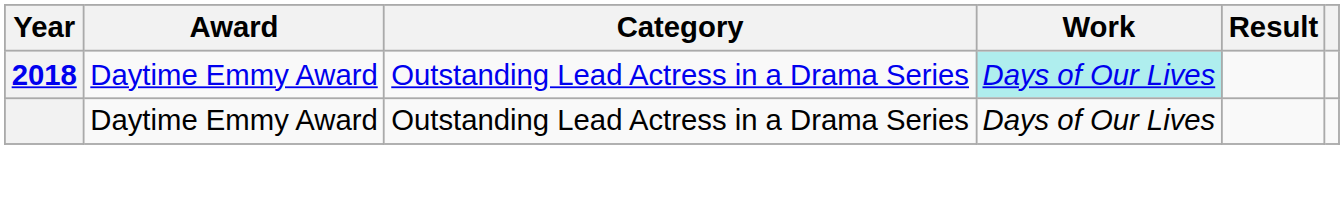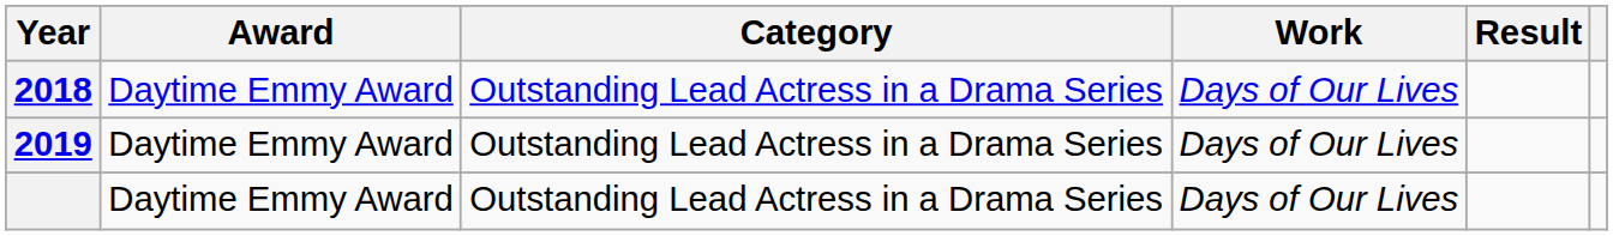2018 | Work: paleturquoise background -> no background
+ row: 2019 | Daytime Emmy Award | Outstanding Lead Actress in a Drama Series | Days of Our Lives
